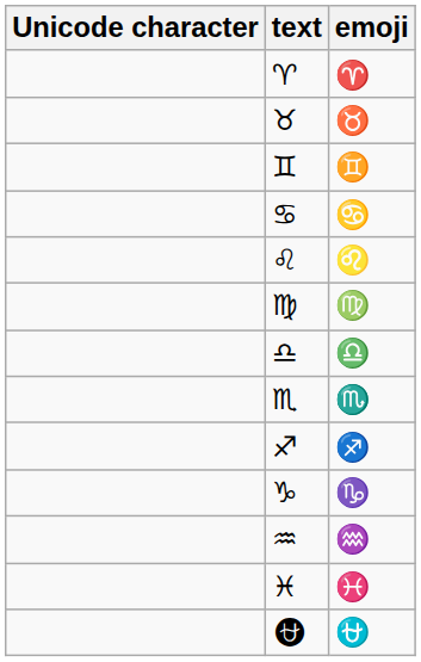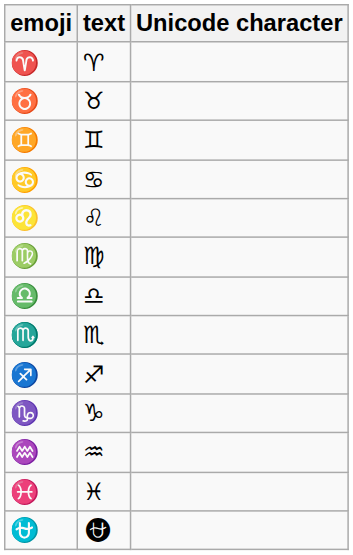columns swapped: Unicode character <-> emoji
